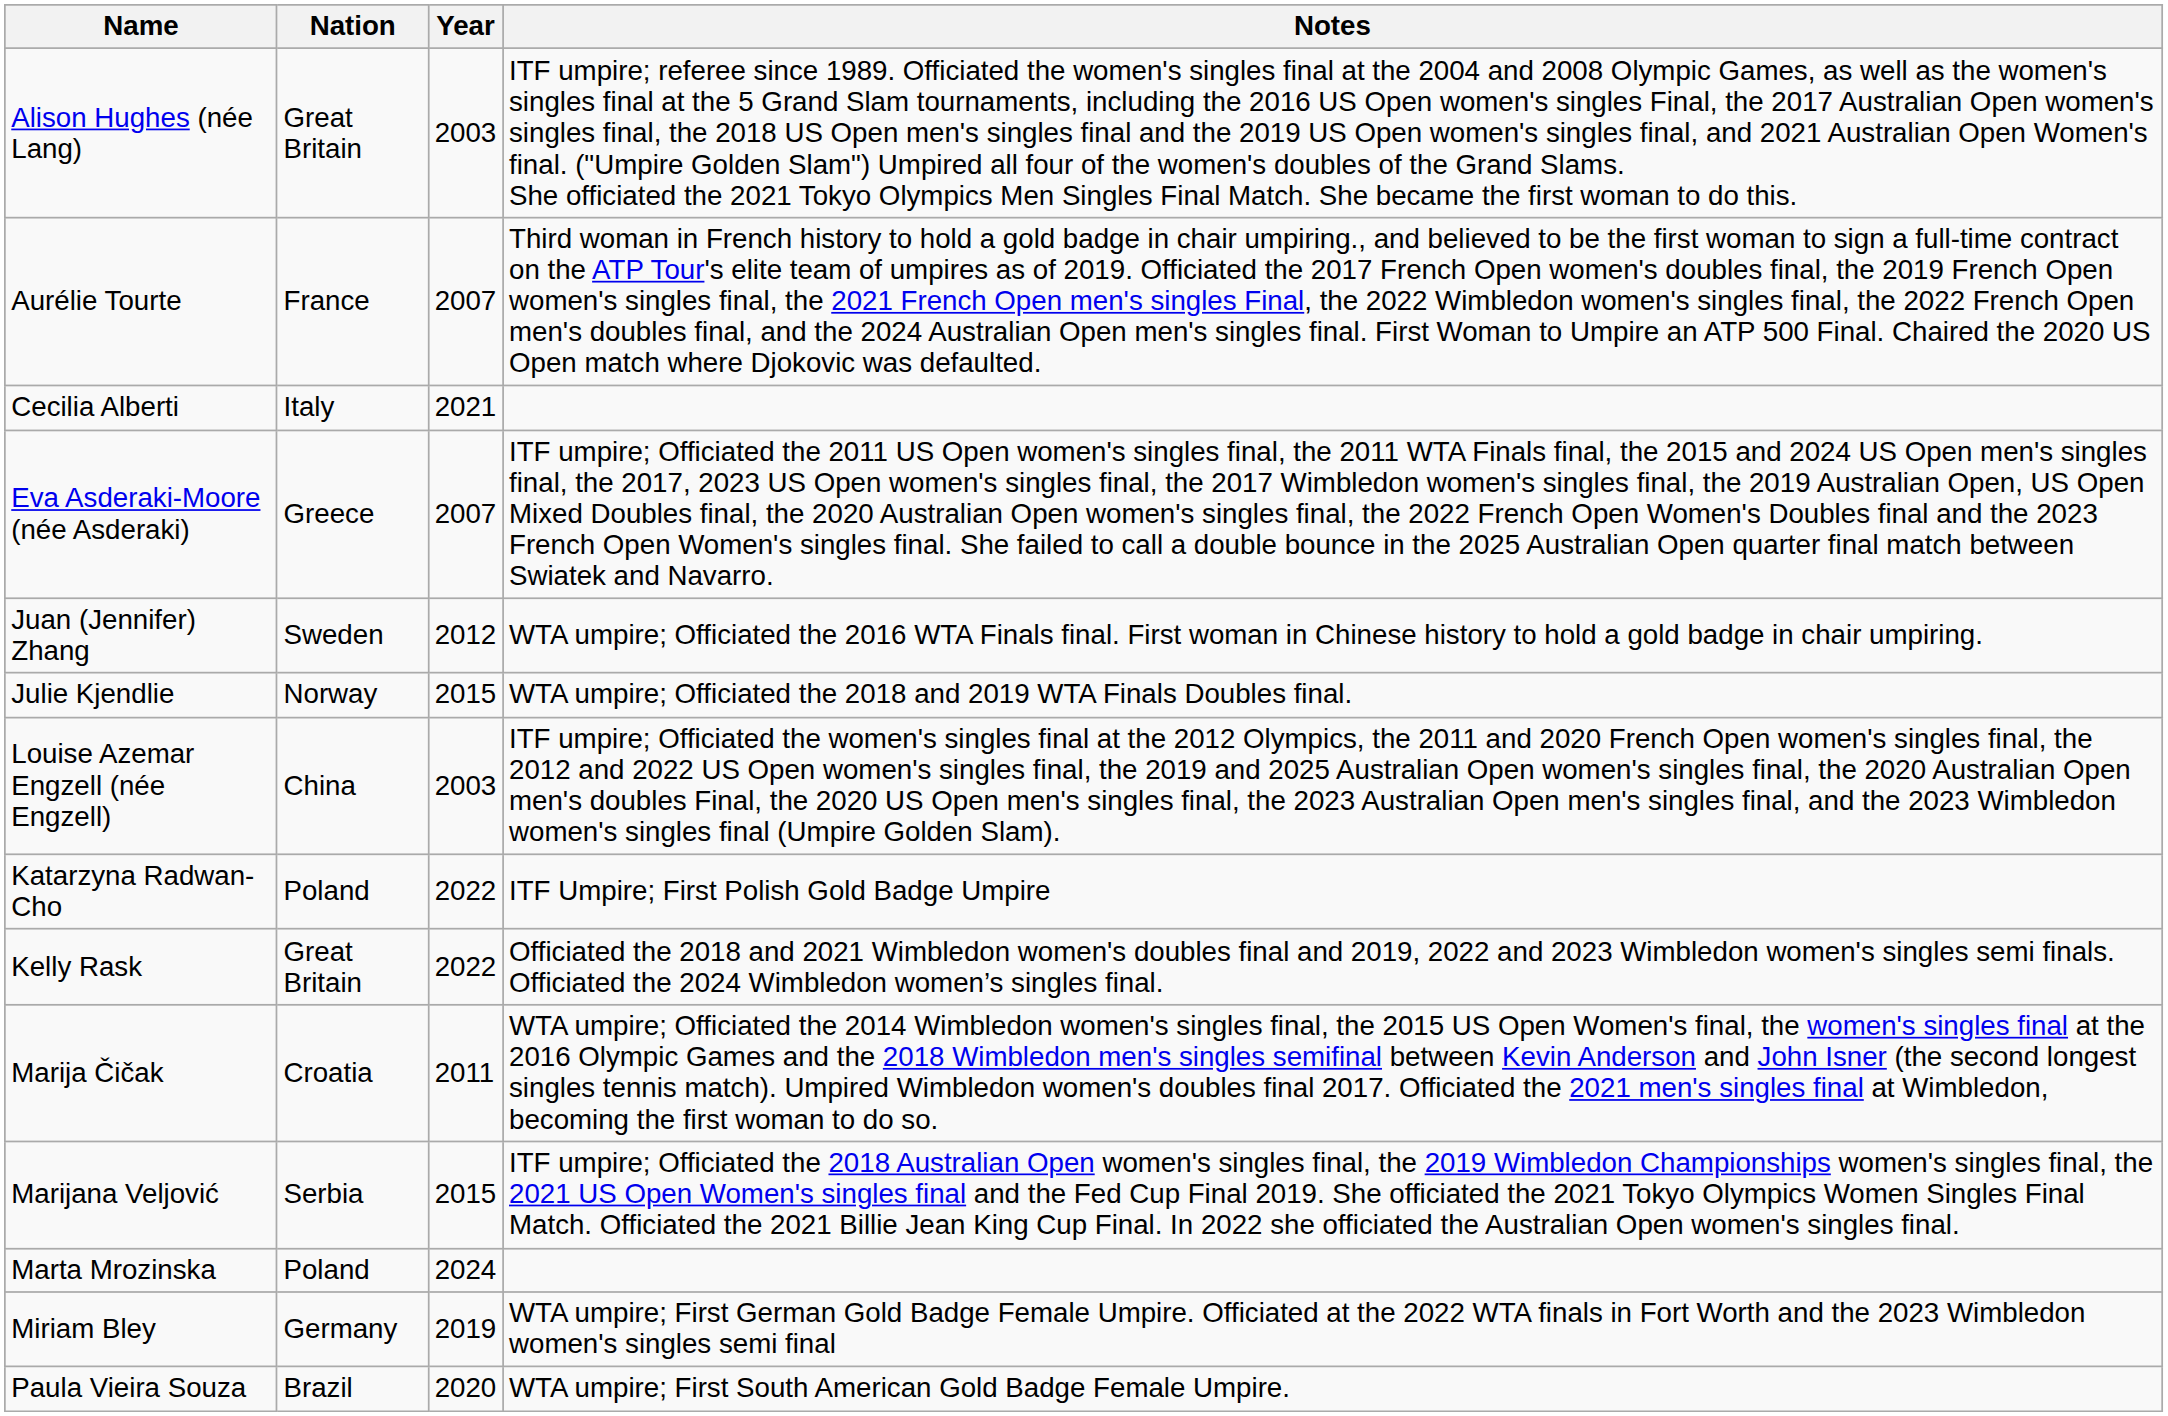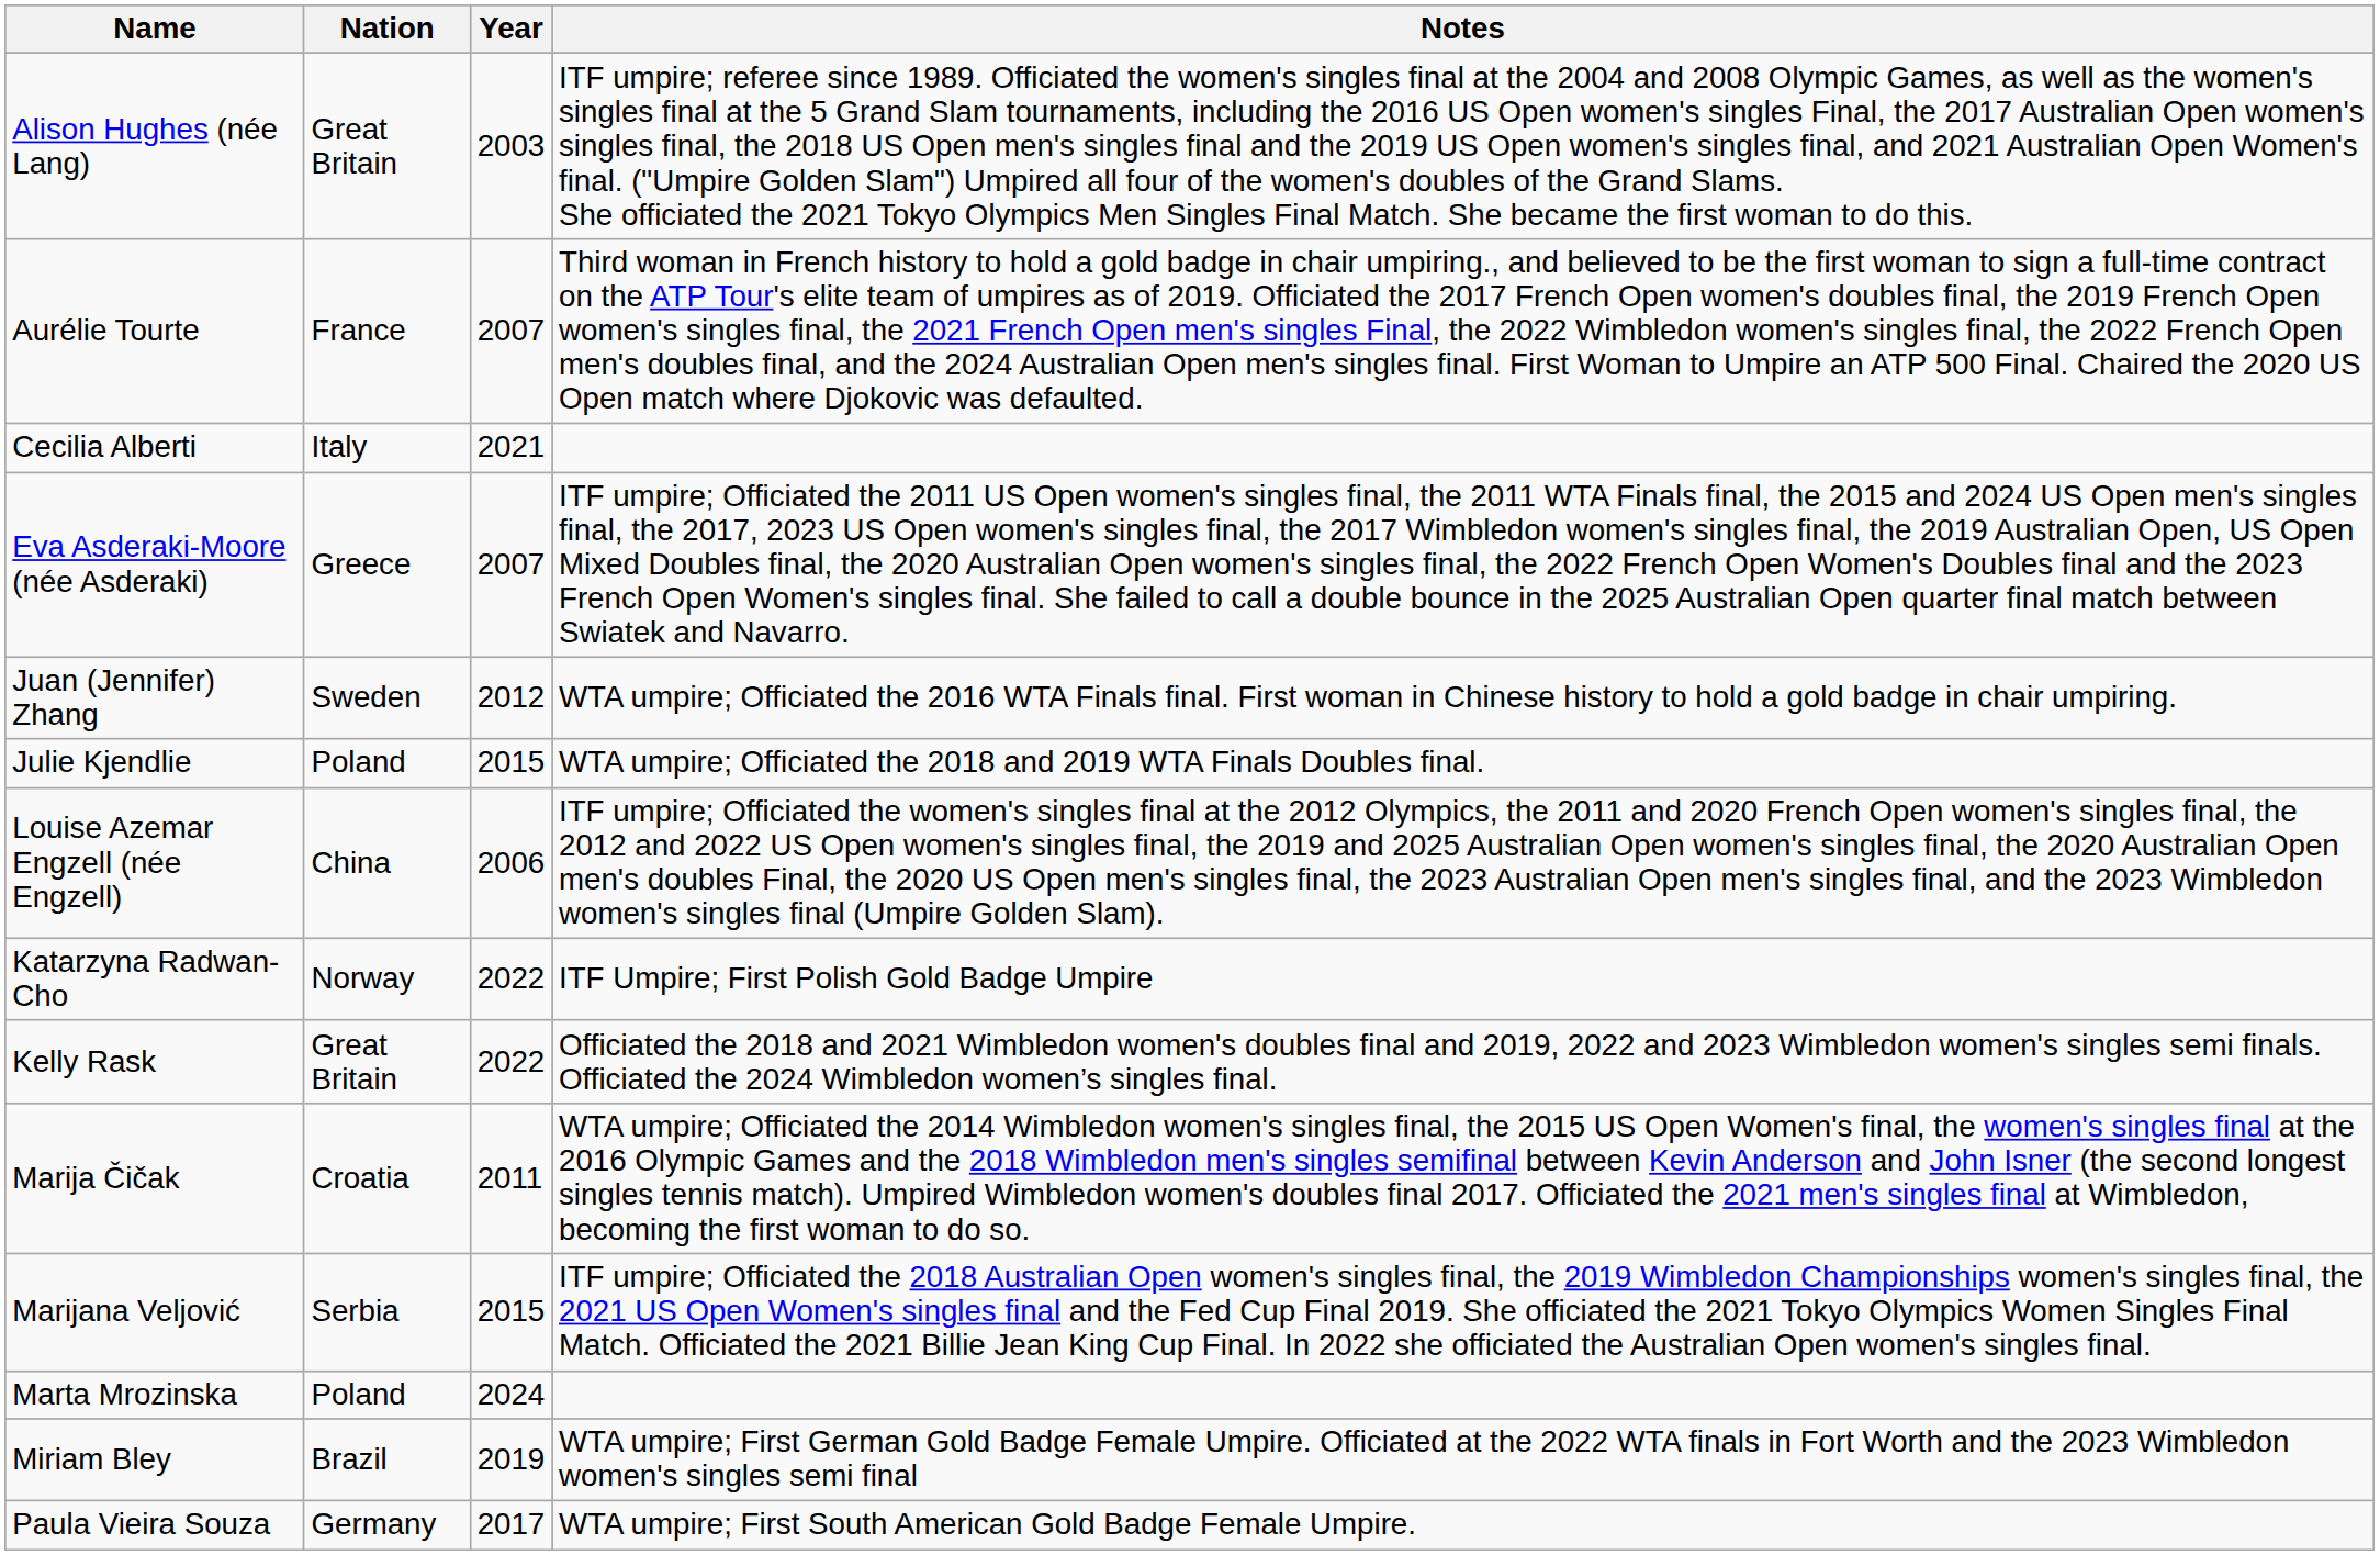Julie Kjendlie | Nation: Norway -> Poland
Louise Azemar Engzell (née Engzell) | Year: 2003 -> 2006
Katarzyna Radwan-Cho | Nation: Poland -> Norway
Miriam Bley | Nation: Germany -> Brazil
Paula Vieira Souza | Nation: Brazil -> Germany
Paula Vieira Souza | Year: 2020 -> 2017
